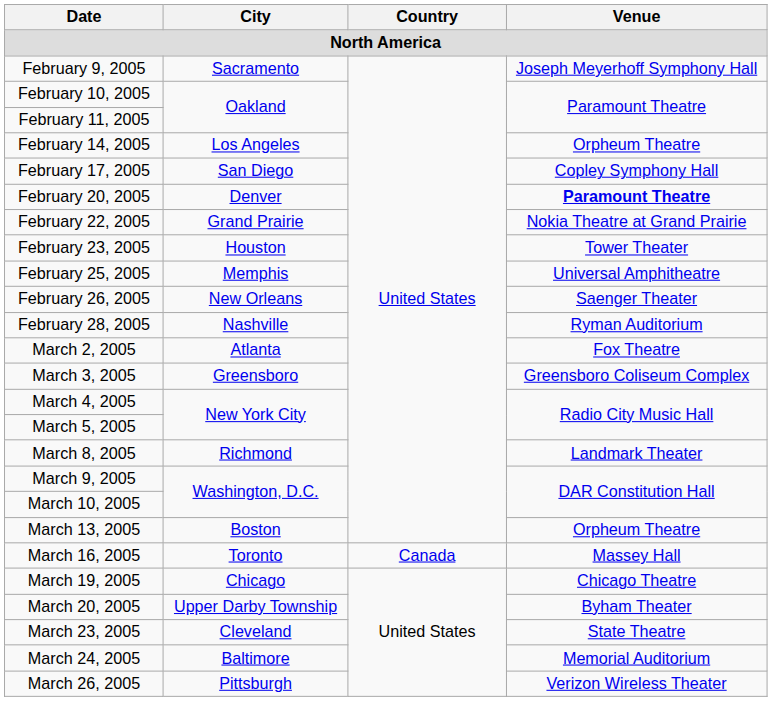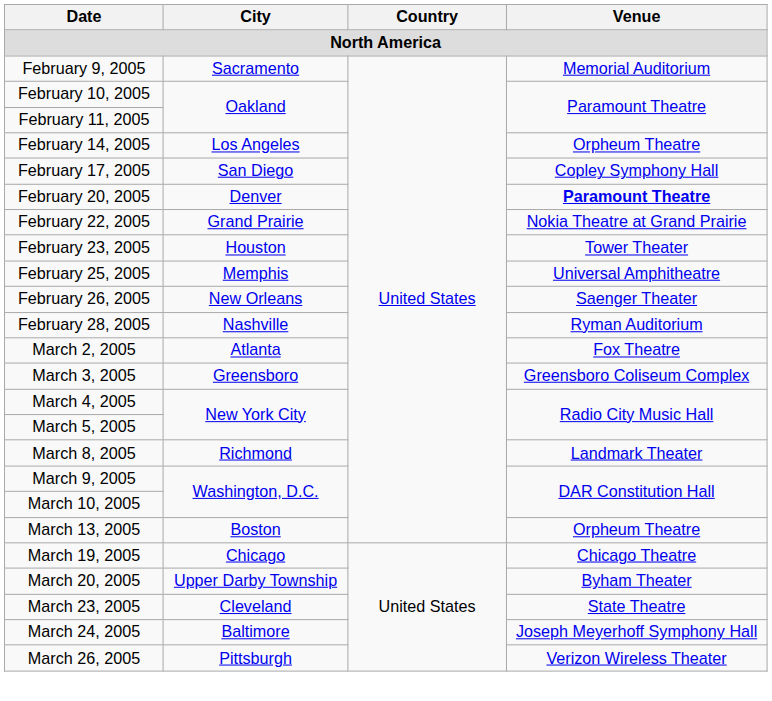February 9, 2005 | Venue: Joseph Meyerhoff Symphony Hall -> Memorial Auditorium
- row: March 16, 2005 | Toronto | Canada | Massey Hall
March 24, 2005 | Venue: Memorial Auditorium -> Joseph Meyerhoff Symphony Hall
